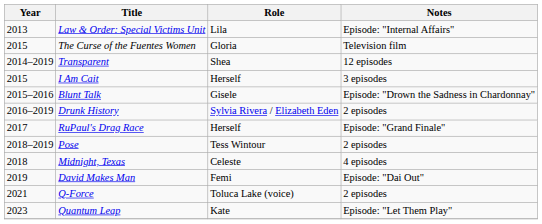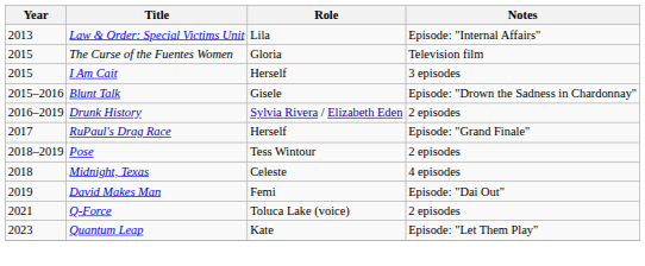- row: 2014–2019 | Transparent | Shea | 12 episodes
